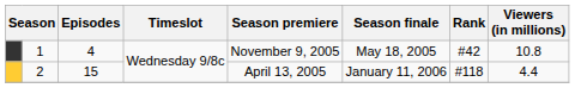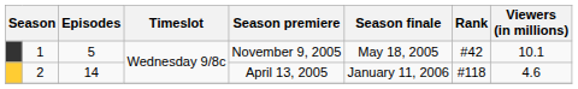1 | Episodes: 4 -> 5
1 | Viewers (in millions): 10.8 -> 10.1
2 | Episodes: 15 -> 14
2 | Viewers (in millions): 4.4 -> 4.6
